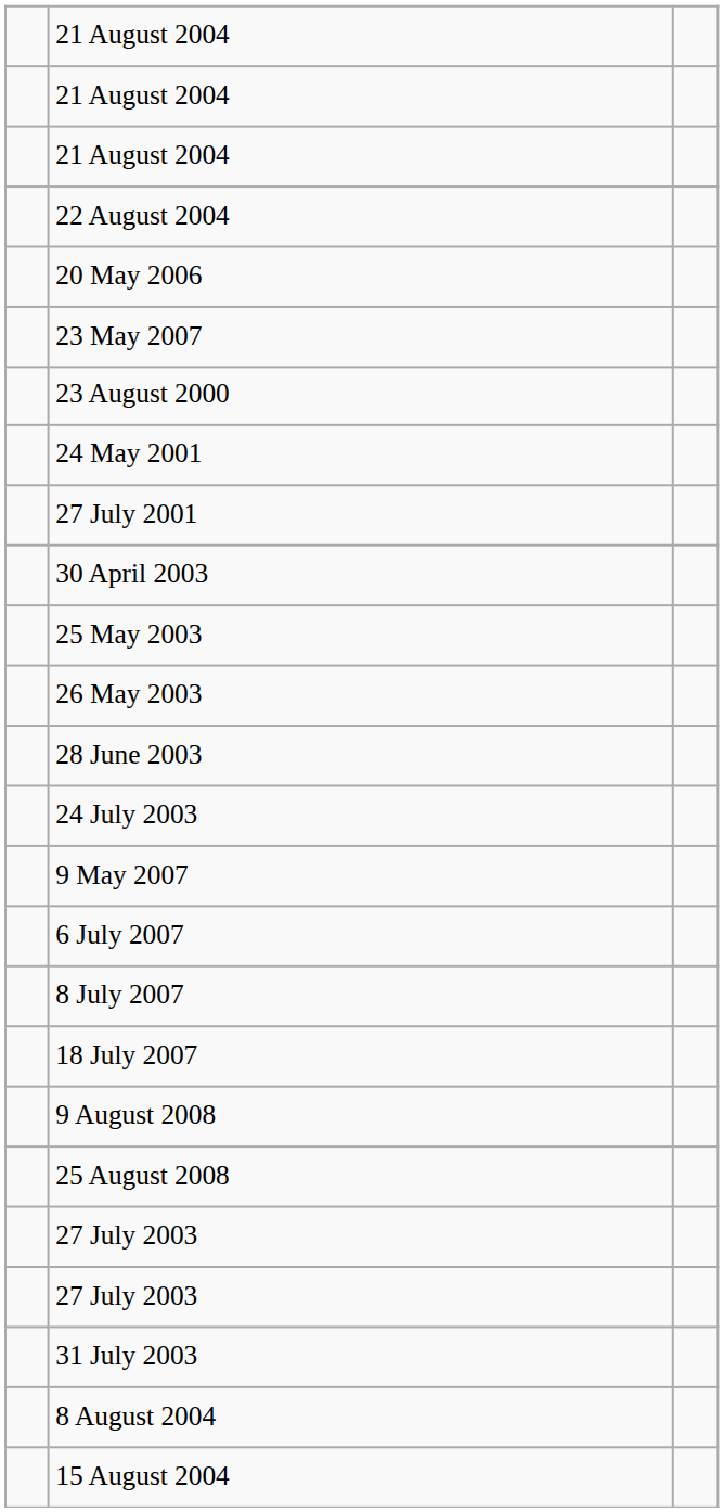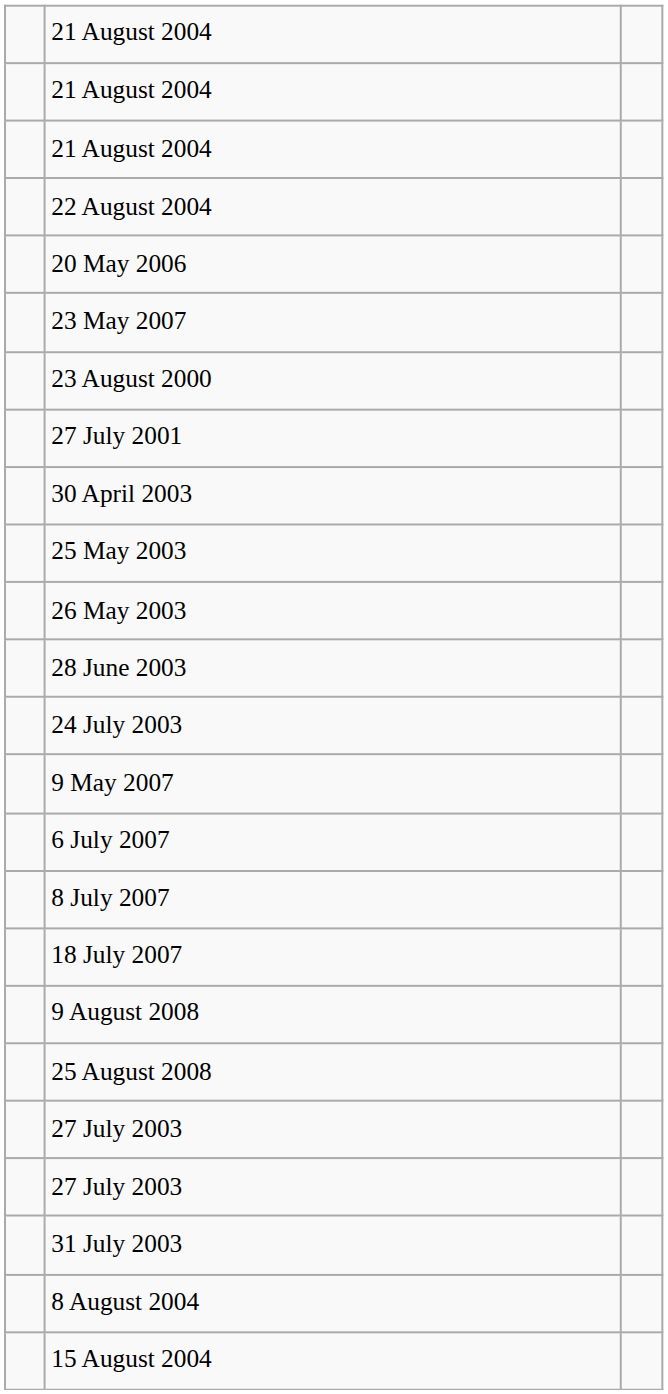- row: 24 May 2001
